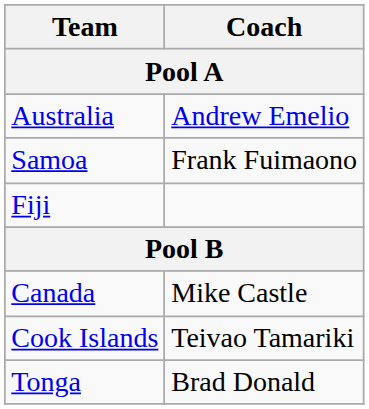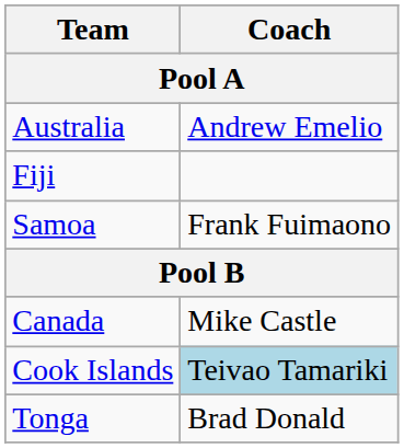rows swapped: Fiji <-> Samoa
Cook Islands | Coach: no background -> lightblue background
